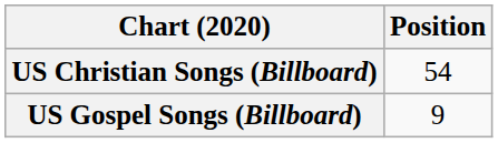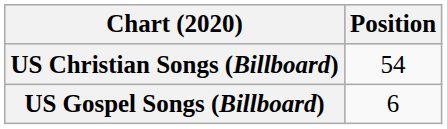US Gospel Songs (Billboard) | Position: 9 -> 6
